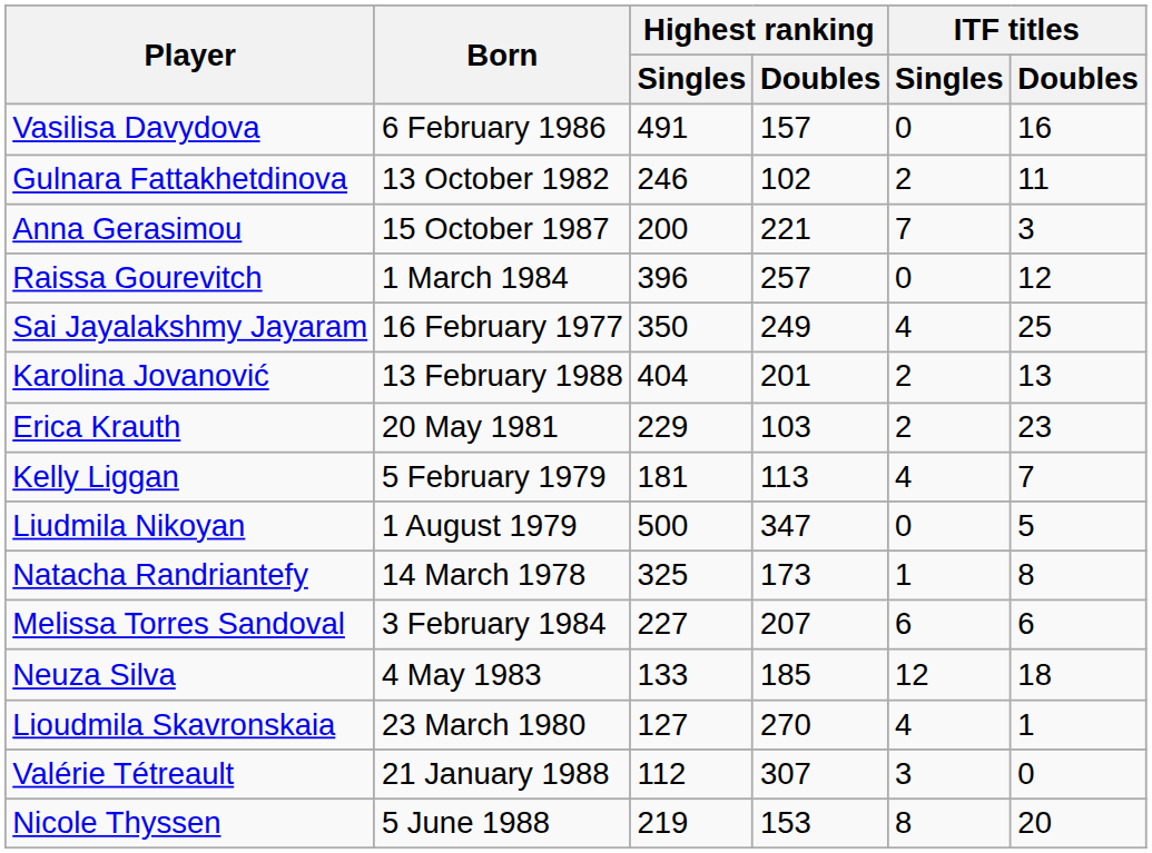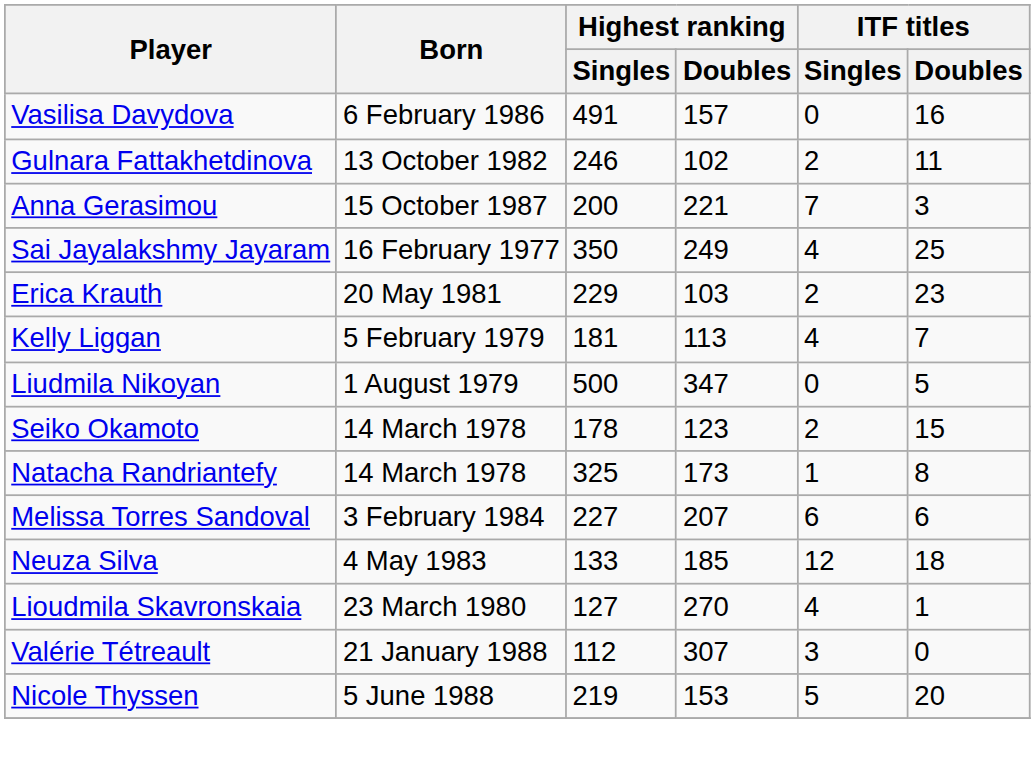- row: Raissa Gourevitch | 1 March 1984 | 396 | 257 | 0 | 12
- row: Karolina Jovanović | 13 February 1988 | 404 | 201 | 2 | 13
+ row: Seiko Okamoto | 14 March 1978 | 178 | 123 | 2 | 15
Nicole Thyssen | ITF titles / Singles: 8 -> 5
